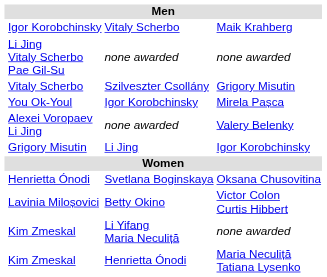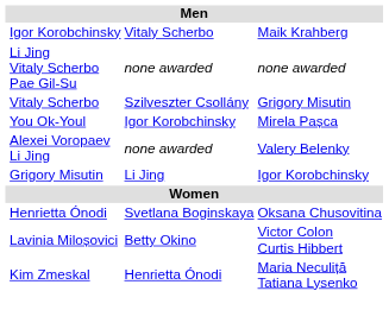- row: Kim Zmeskal | Li Yifang Maria Neculiță | none awarded
